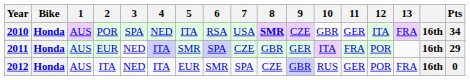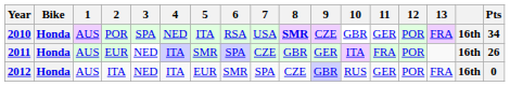2010 | 12: ITA -> POR
2011 | Pts: 29 -> 26
